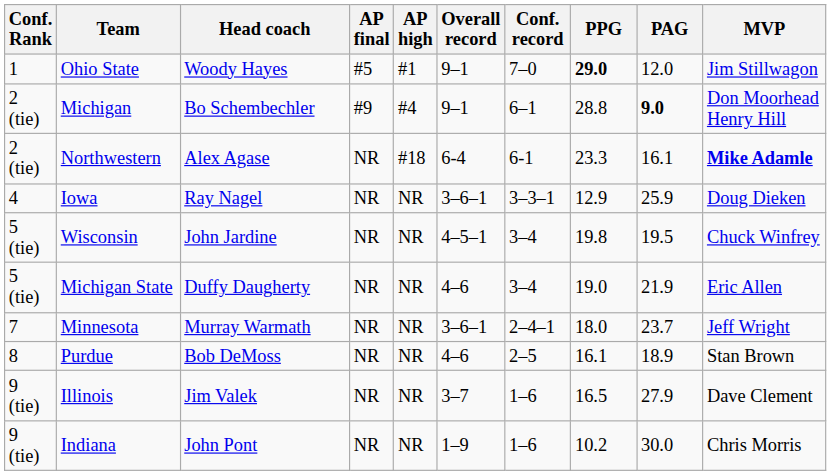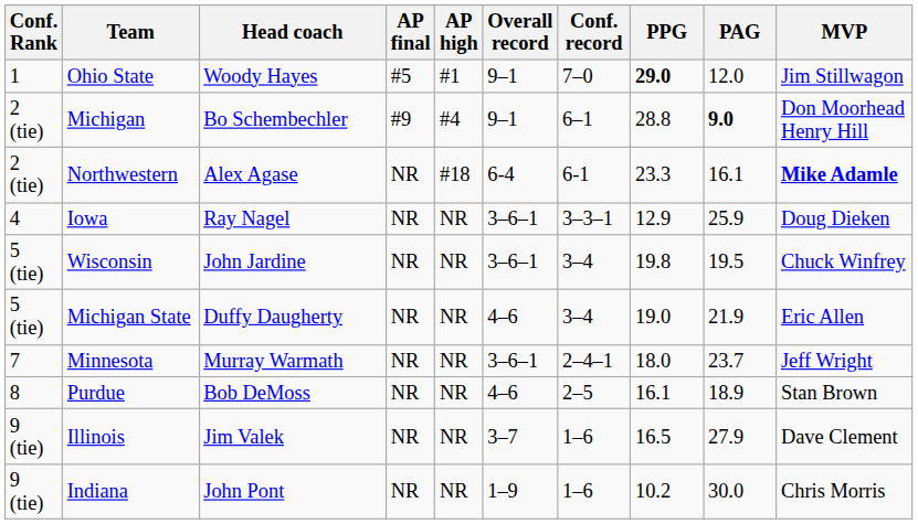Wisconsin | Overall record: 4–5–1 -> 3–6–1
